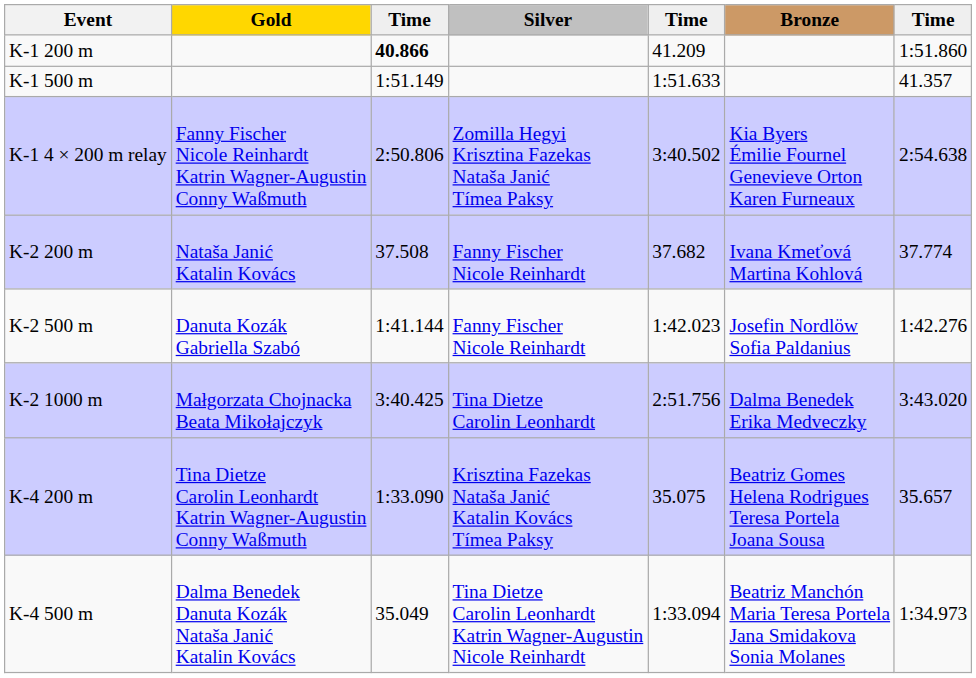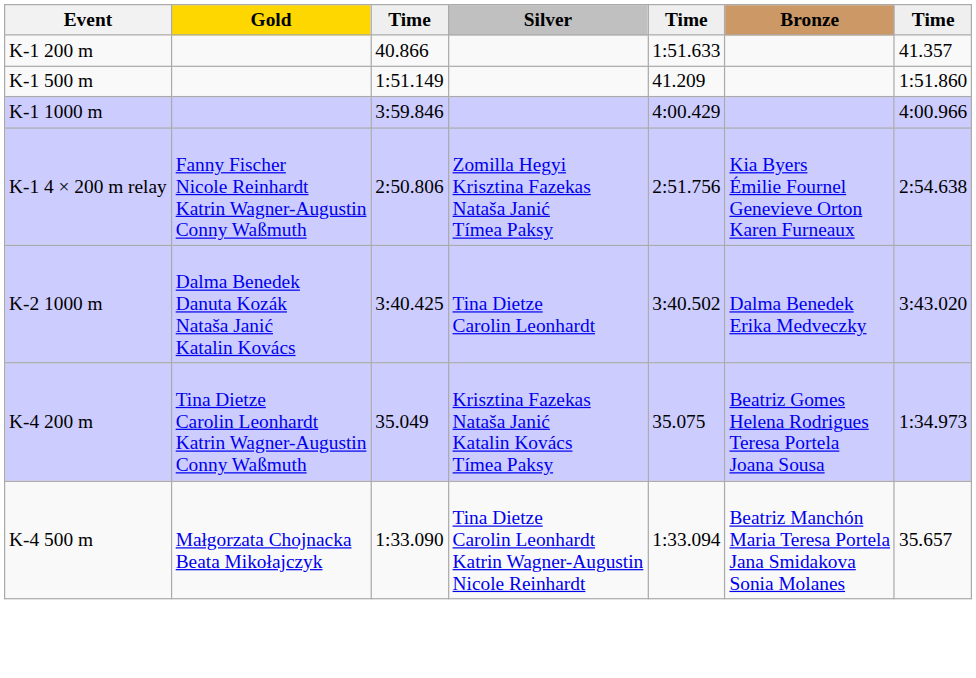K-1 200 m | column 3: bold -> normal
K-1 200 m | column 5: 41.209 -> 1:51.633
K-1 200 m | column 7: 1:51.860 -> 41.357
K-1 500 m | column 5: 1:51.633 -> 41.209
K-1 500 m | column 7: 41.357 -> 1:51.860
+ row: K-1 1000 m | 3:59.846 | 4:00.429 | 4:00.966
K-1 4 × 200 m relay | column 5: 3:40.502 -> 2:51.756
- row: K-2 200 m | Nataša Janić Katalin Kovács | 37.508 | Fanny Fischer Nicole Reinhardt | 37.682 | Ivana Kmeťová Martina Kohlová | 37.774
- row: K-2 500 m | Danuta Kozák Gabriella Szabó | 1:41.144 | Fanny Fischer Nicole Reinhardt | 1:42.023 | Josefin Nordlöw Sofia Paldanius | 1:42.276
K-2 1000 m | Gold: Małgorzata Chojnacka Beata Mikołajczyk -> Dalma Benedek Danuta Kozák Nataša Janić Katalin Kovács
K-2 1000 m | column 5: 2:51.756 -> 3:40.502
K-4 200 m | column 3: 1:33.090 -> 35.049
K-4 200 m | column 7: 35.657 -> 1:34.973
K-4 500 m | Gold: Dalma Benedek Danuta Kozák Nataša Janić Katalin Kovács -> Małgorzata Chojnacka Beata Mikołajczyk
K-4 500 m | column 3: 35.049 -> 1:33.090
K-4 500 m | column 7: 1:34.973 -> 35.657
